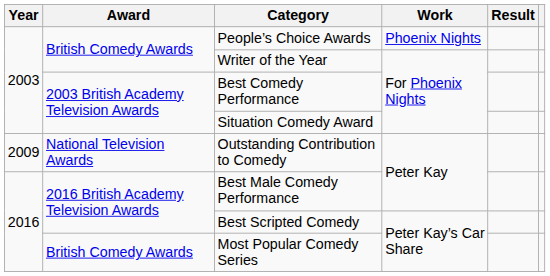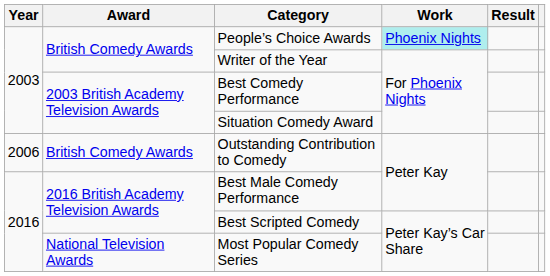People’s Choice Awards | Work: no background -> paleturquoise background
Outstanding Contribution to Comedy | Year: 2009 -> 2006
Outstanding Contribution to Comedy | Award: National Television Awards -> British Comedy Awards
Most Popular Comedy Series | Award: British Comedy Awards -> National Television Awards
